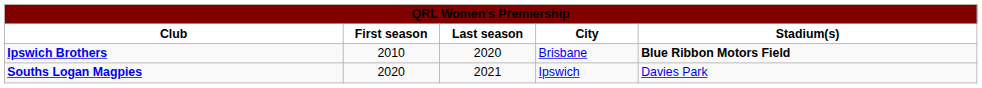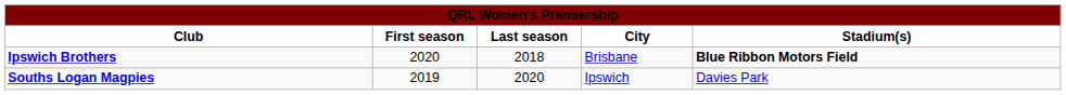Ipswich Brothers | First season: 2010 -> 2020
Ipswich Brothers | Last season: 2020 -> 2018
Souths Logan Magpies | First season: 2020 -> 2019
Souths Logan Magpies | Last season: 2021 -> 2020
